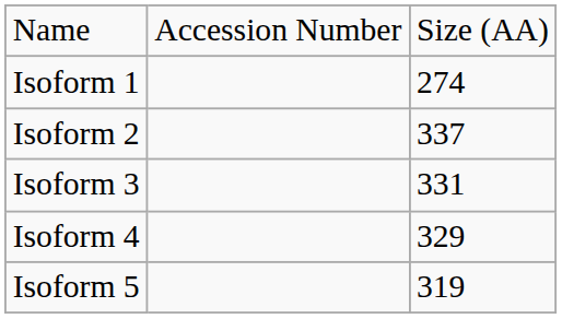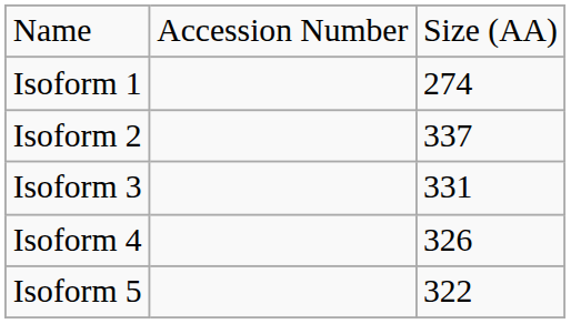Isoform 4 | column 3: 329 -> 326
Isoform 5 | column 3: 319 -> 322
